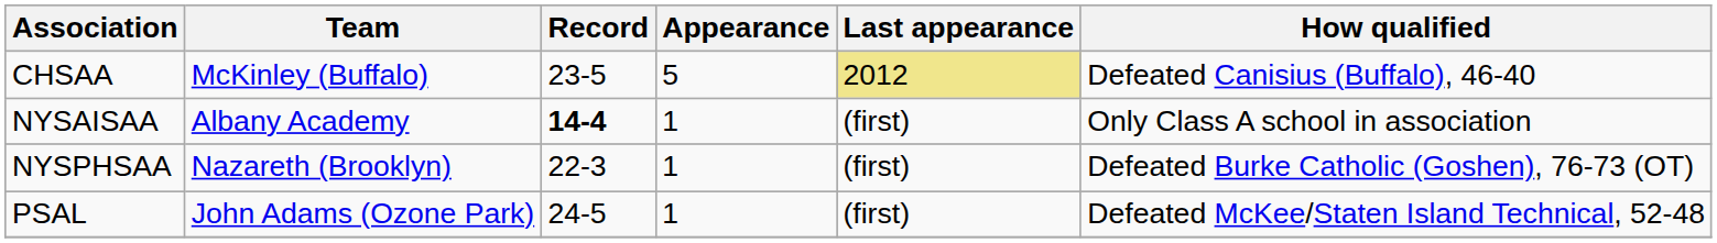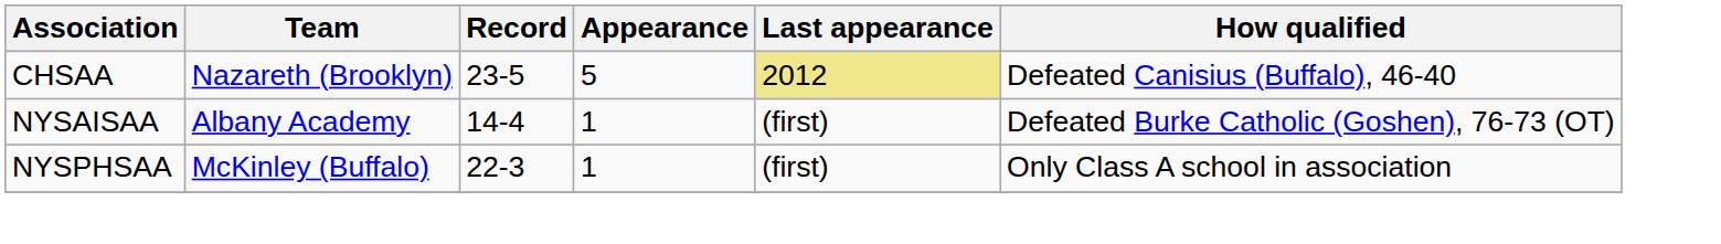CHSAA | Team: McKinley (Buffalo) -> Nazareth (Brooklyn)
NYSAISAA | Record: bold -> normal
NYSAISAA | How qualified: Only Class A school in association -> Defeated Burke Catholic (Goshen), 76-73 (OT)
NYSPHSAA | Team: Nazareth (Brooklyn) -> McKinley (Buffalo)
NYSPHSAA | How qualified: Defeated Burke Catholic (Goshen), 76-73 (OT) -> Only Class A school in association
- row: PSAL | John Adams (Ozone Park) | 24-5 | 1 | (first) | Defeated McKee/Staten Island Technical, 52-48
